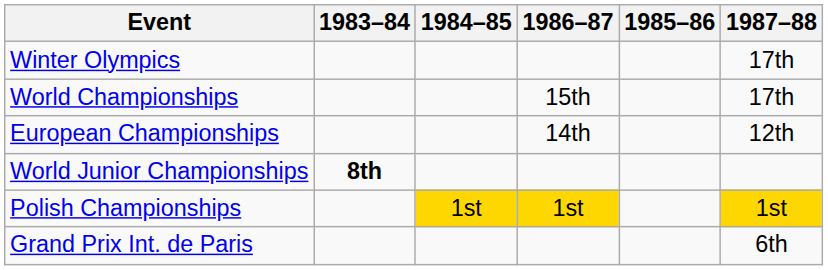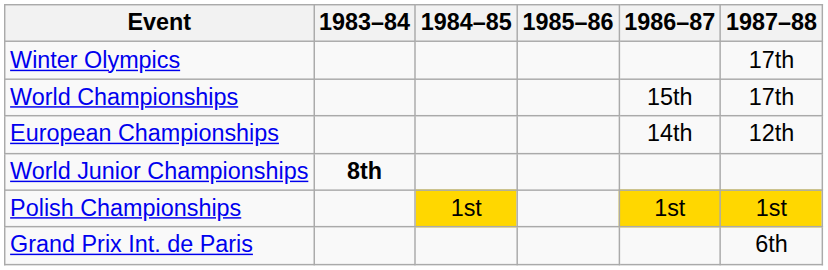columns swapped: 1985–86 <-> 1986–87
